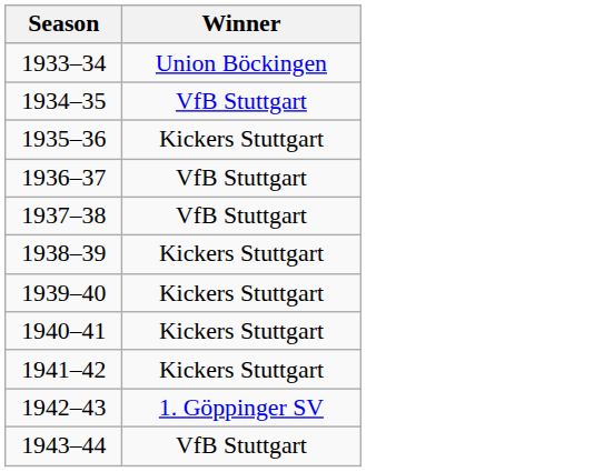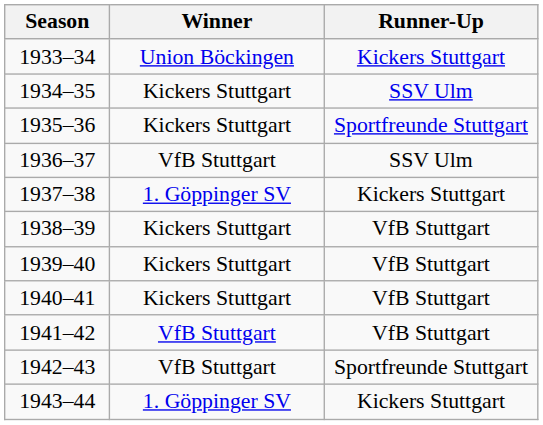+ column: Runner-Up | Kickers Stuttgart | SSV Ulm | Sportfreunde Stuttgart | SSV Ulm | Kickers Stuttgart | VfB Stuttgart | VfB Stuttgart | VfB Stuttgart | VfB Stuttgart | Sportfreunde Stuttgart | Kickers Stuttgart
1934–35 | Winner: VfB Stuttgart -> Kickers Stuttgart
1937–38 | Winner: VfB Stuttgart -> 1. Göppinger SV
1941–42 | Winner: Kickers Stuttgart -> VfB Stuttgart
1942–43 | Winner: 1. Göppinger SV -> VfB Stuttgart
1943–44 | Winner: VfB Stuttgart -> 1. Göppinger SV
